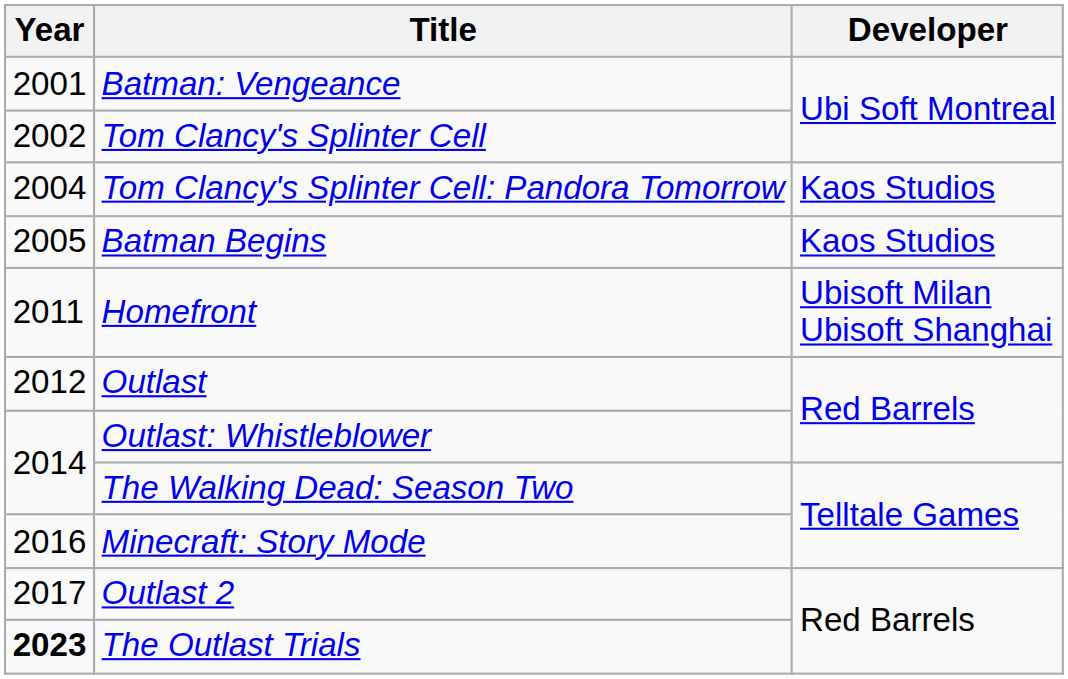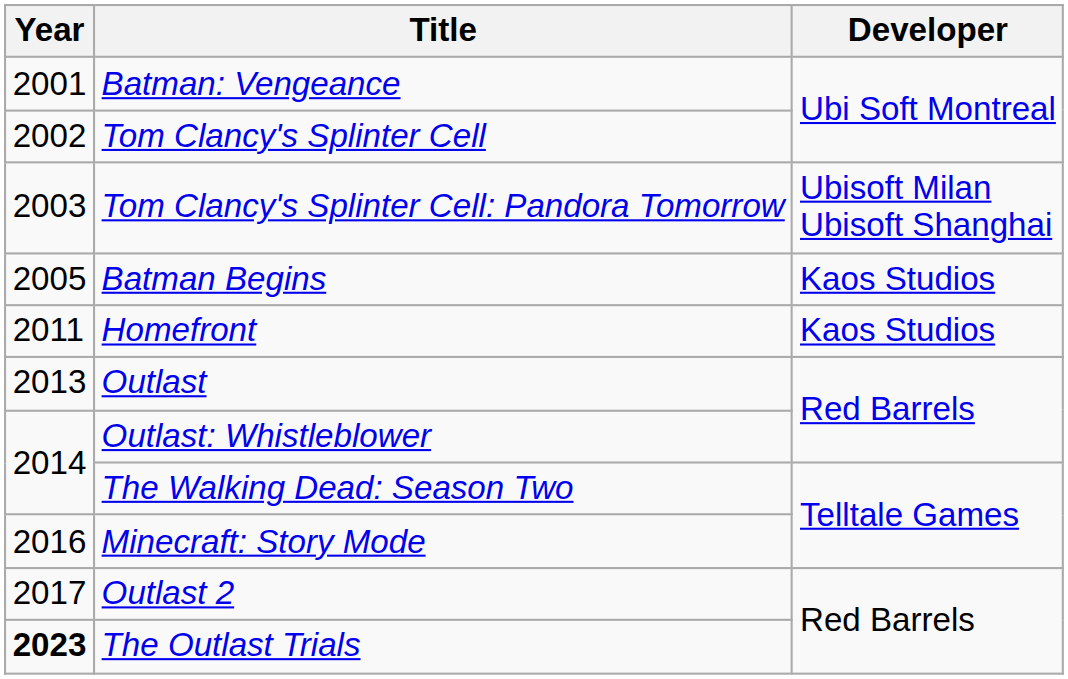Tom Clancy's Splinter Cell: Pandora Tomorrow | Year: 2004 -> 2003
Tom Clancy's Splinter Cell: Pandora Tomorrow | Developer: Kaos Studios -> Ubisoft Milan Ubisoft Shanghai
Homefront | Developer: Ubisoft Milan Ubisoft Shanghai -> Kaos Studios
Outlast | Year: 2012 -> 2013
